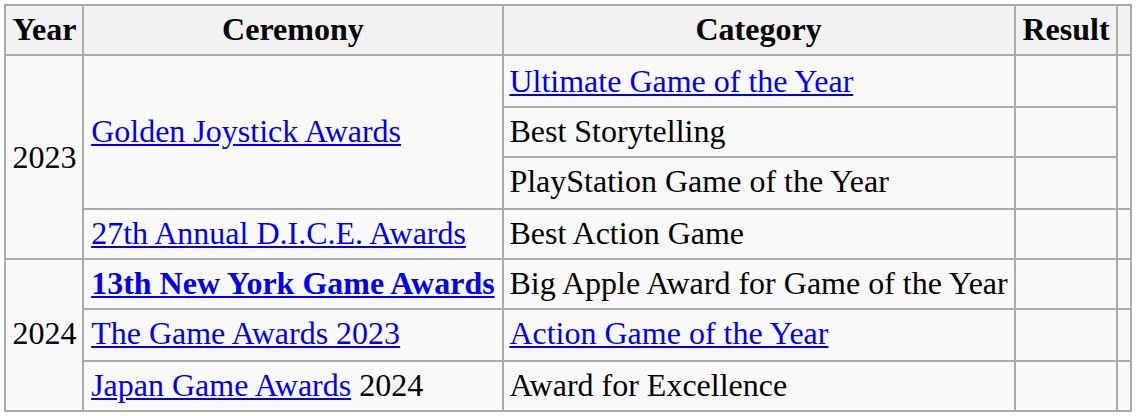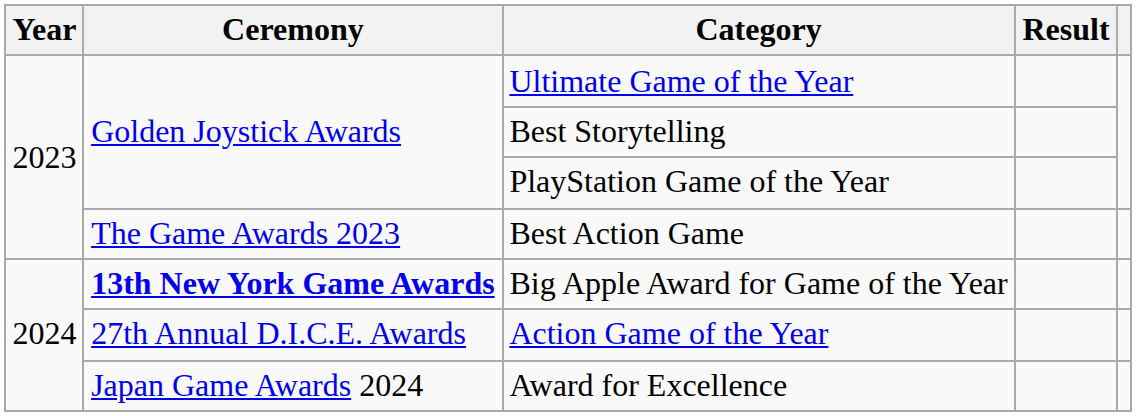Best Action Game | Ceremony: 27th Annual D.I.C.E. Awards -> The Game Awards 2023
Action Game of the Year | Ceremony: The Game Awards 2023 -> 27th Annual D.I.C.E. Awards
